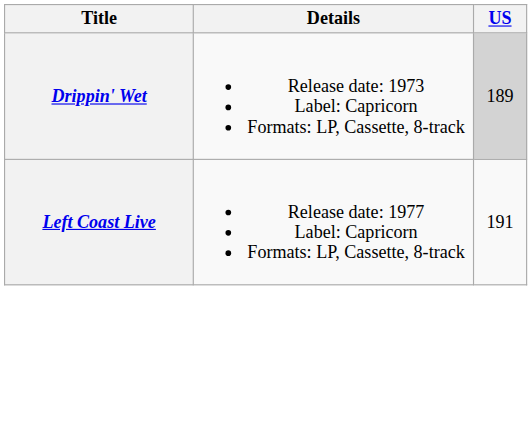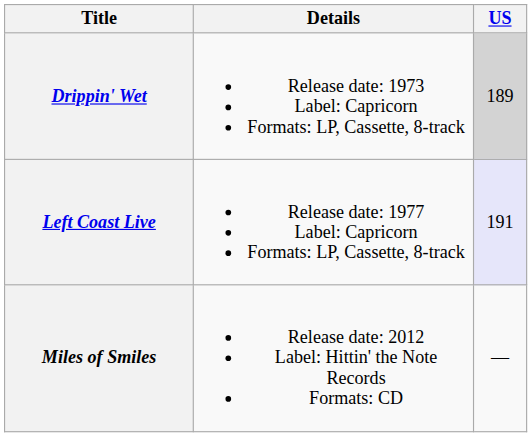Left Coast Live | US: no background -> lavender background
+ row: Miles of Smiles | Release date: 2012 Label: Hittin' the Note Records Formats: CD | —
